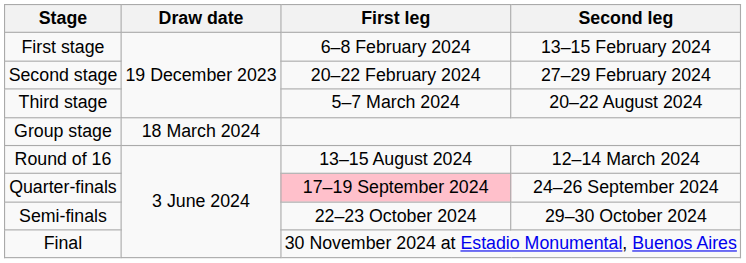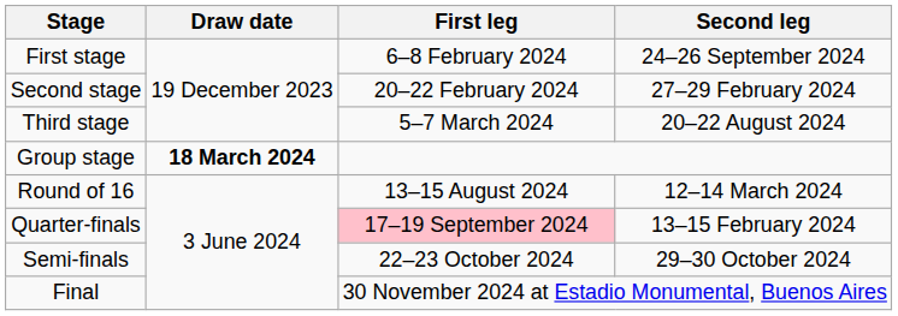First stage | Second leg: 13–15 February 2024 -> 24–26 September 2024
Group stage | Draw date: normal -> bold
Quarter-finals | Second leg: 24–26 September 2024 -> 13–15 February 2024
